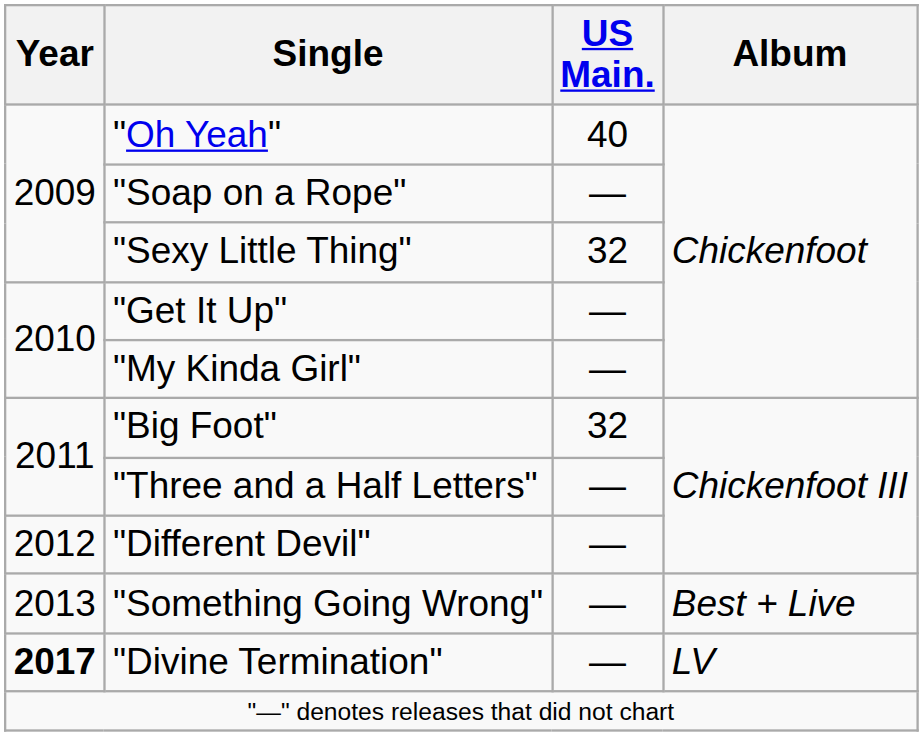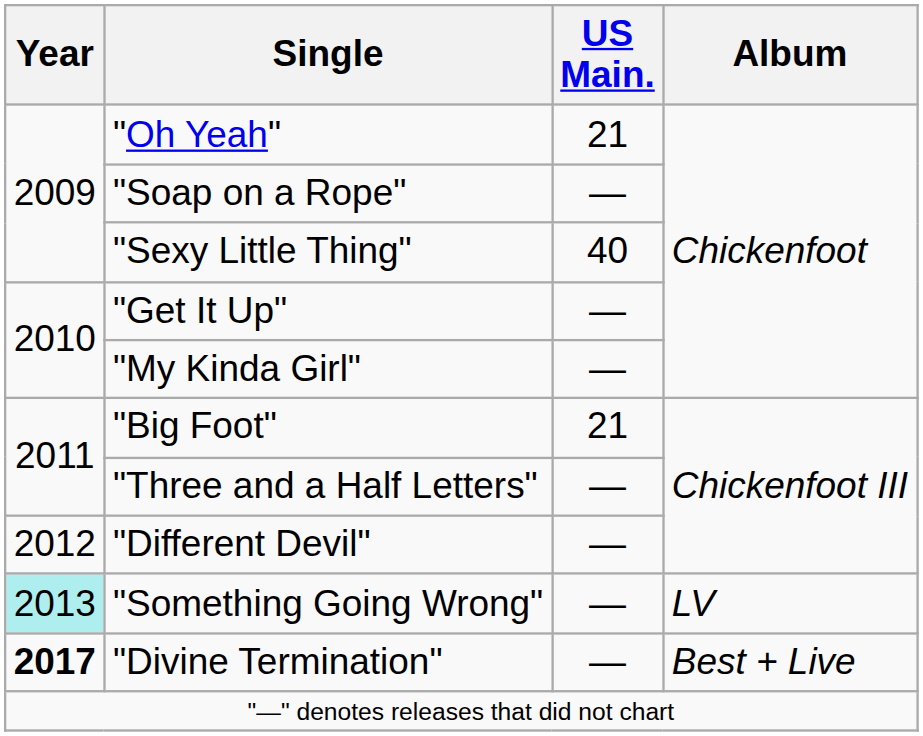"Oh Yeah" | US Main.: 40 -> 21
"Sexy Little Thing" | US Main.: 32 -> 40
"Big Foot" | US Main.: 32 -> 21
"Something Going Wrong" | Year: no background -> paleturquoise background
"Something Going Wrong" | Album: Best + Live -> LV
"Divine Termination" | Album: LV -> Best + Live
